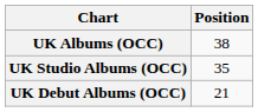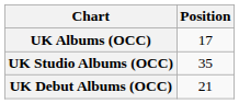UK Albums (OCC) | Position: 38 -> 17
